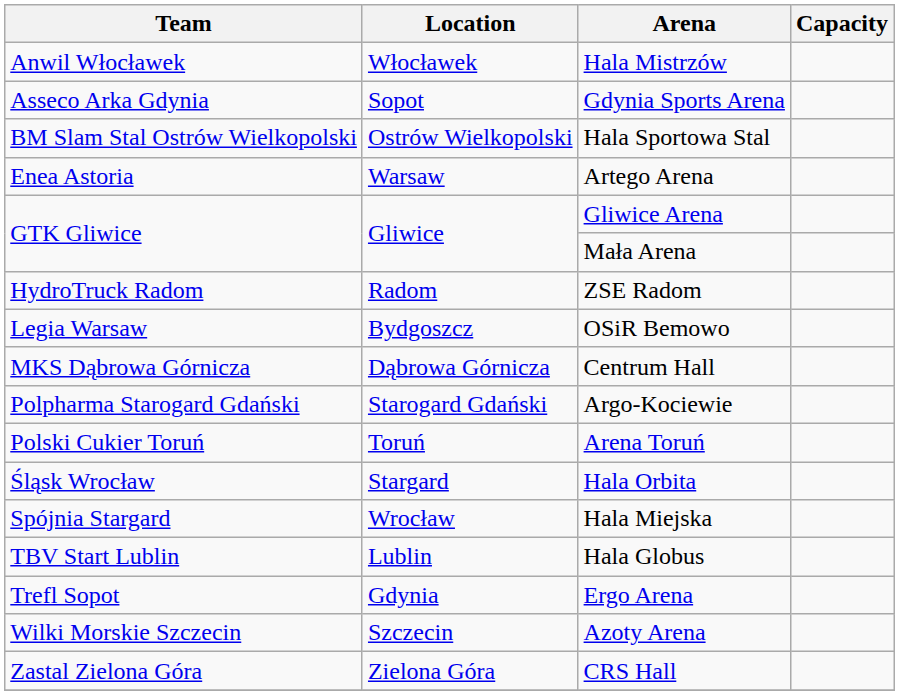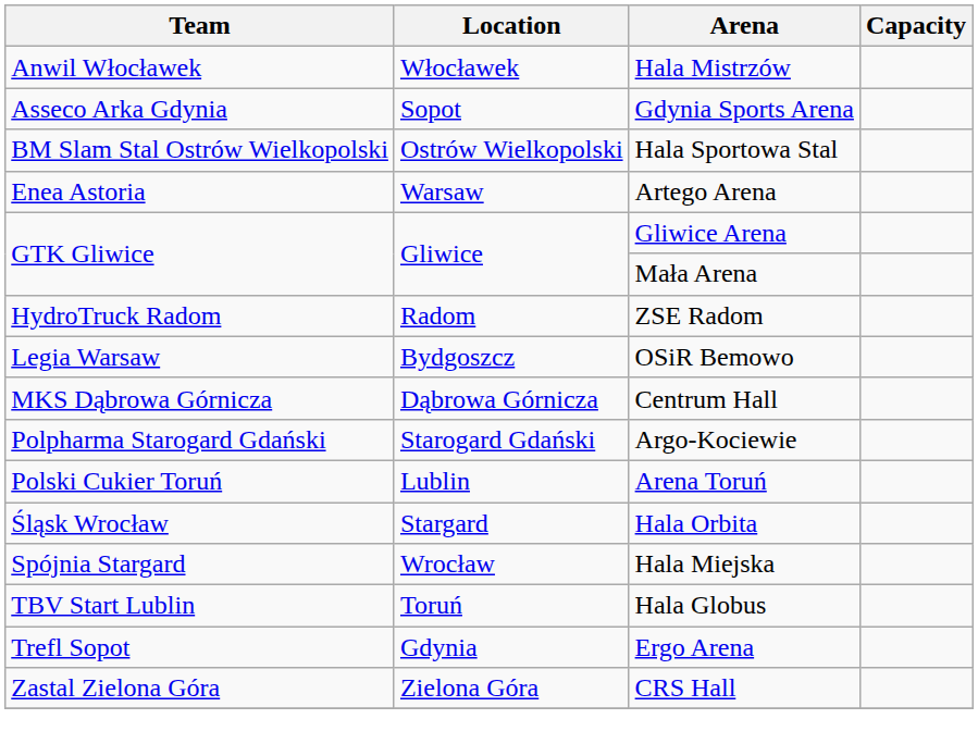Arena Toruń | Location: Toruń -> Lublin
Hala Globus | Location: Lublin -> Toruń
- row: Wilki Morskie Szczecin | Szczecin | Azoty Arena
